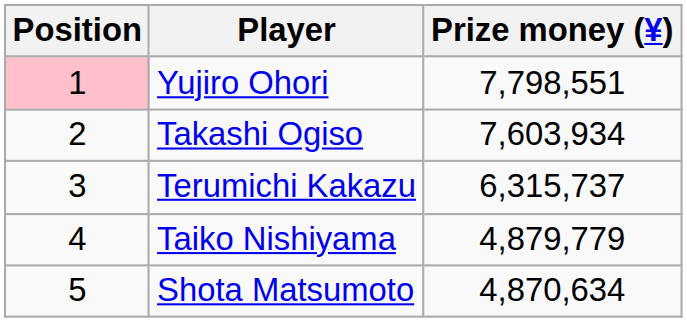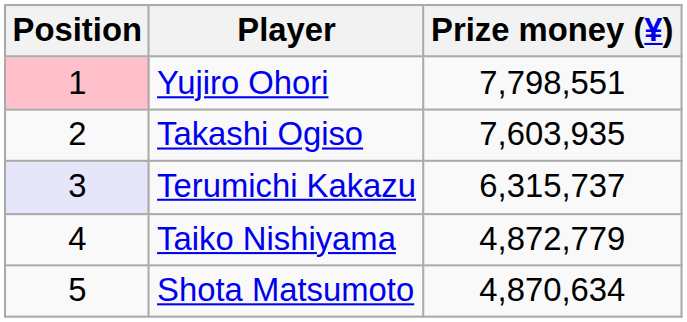Takashi Ogiso | Prize money (¥): 7,603,934 -> 7,603,935
Terumichi Kakazu | Position: no background -> lavender background
Taiko Nishiyama | Prize money (¥): 4,879,779 -> 4,872,779
